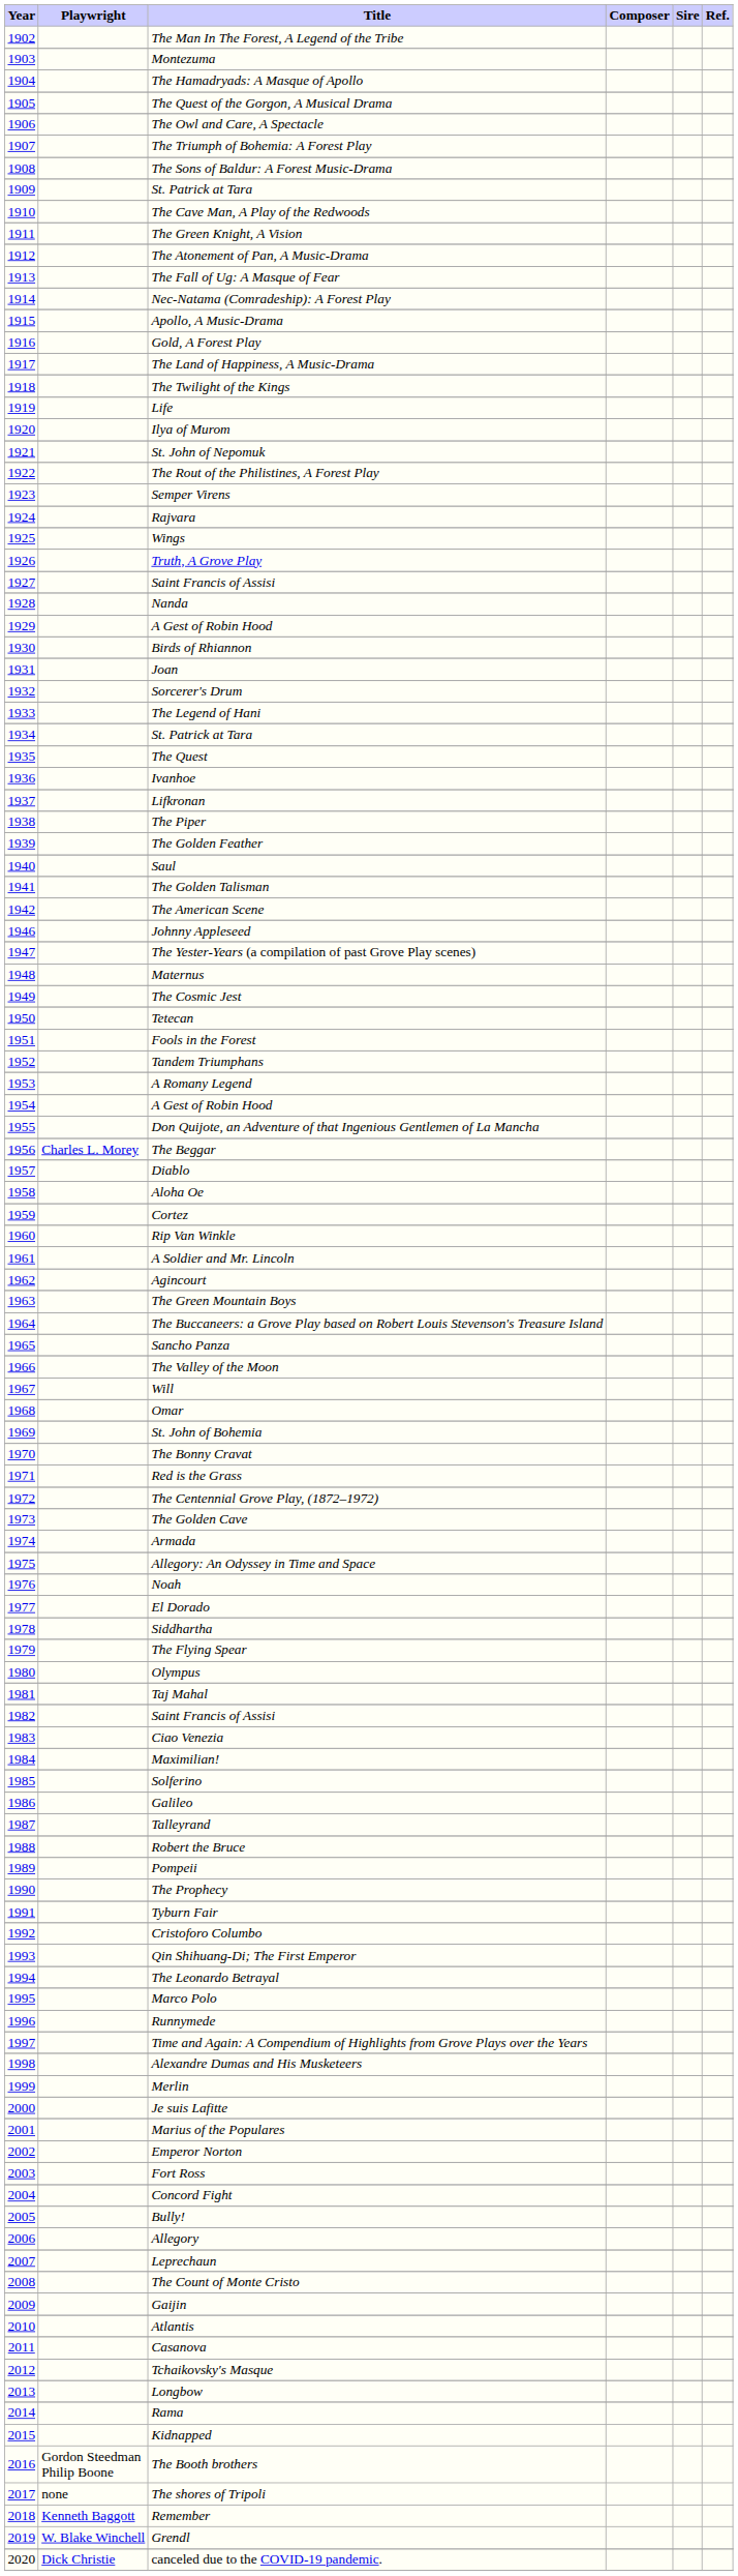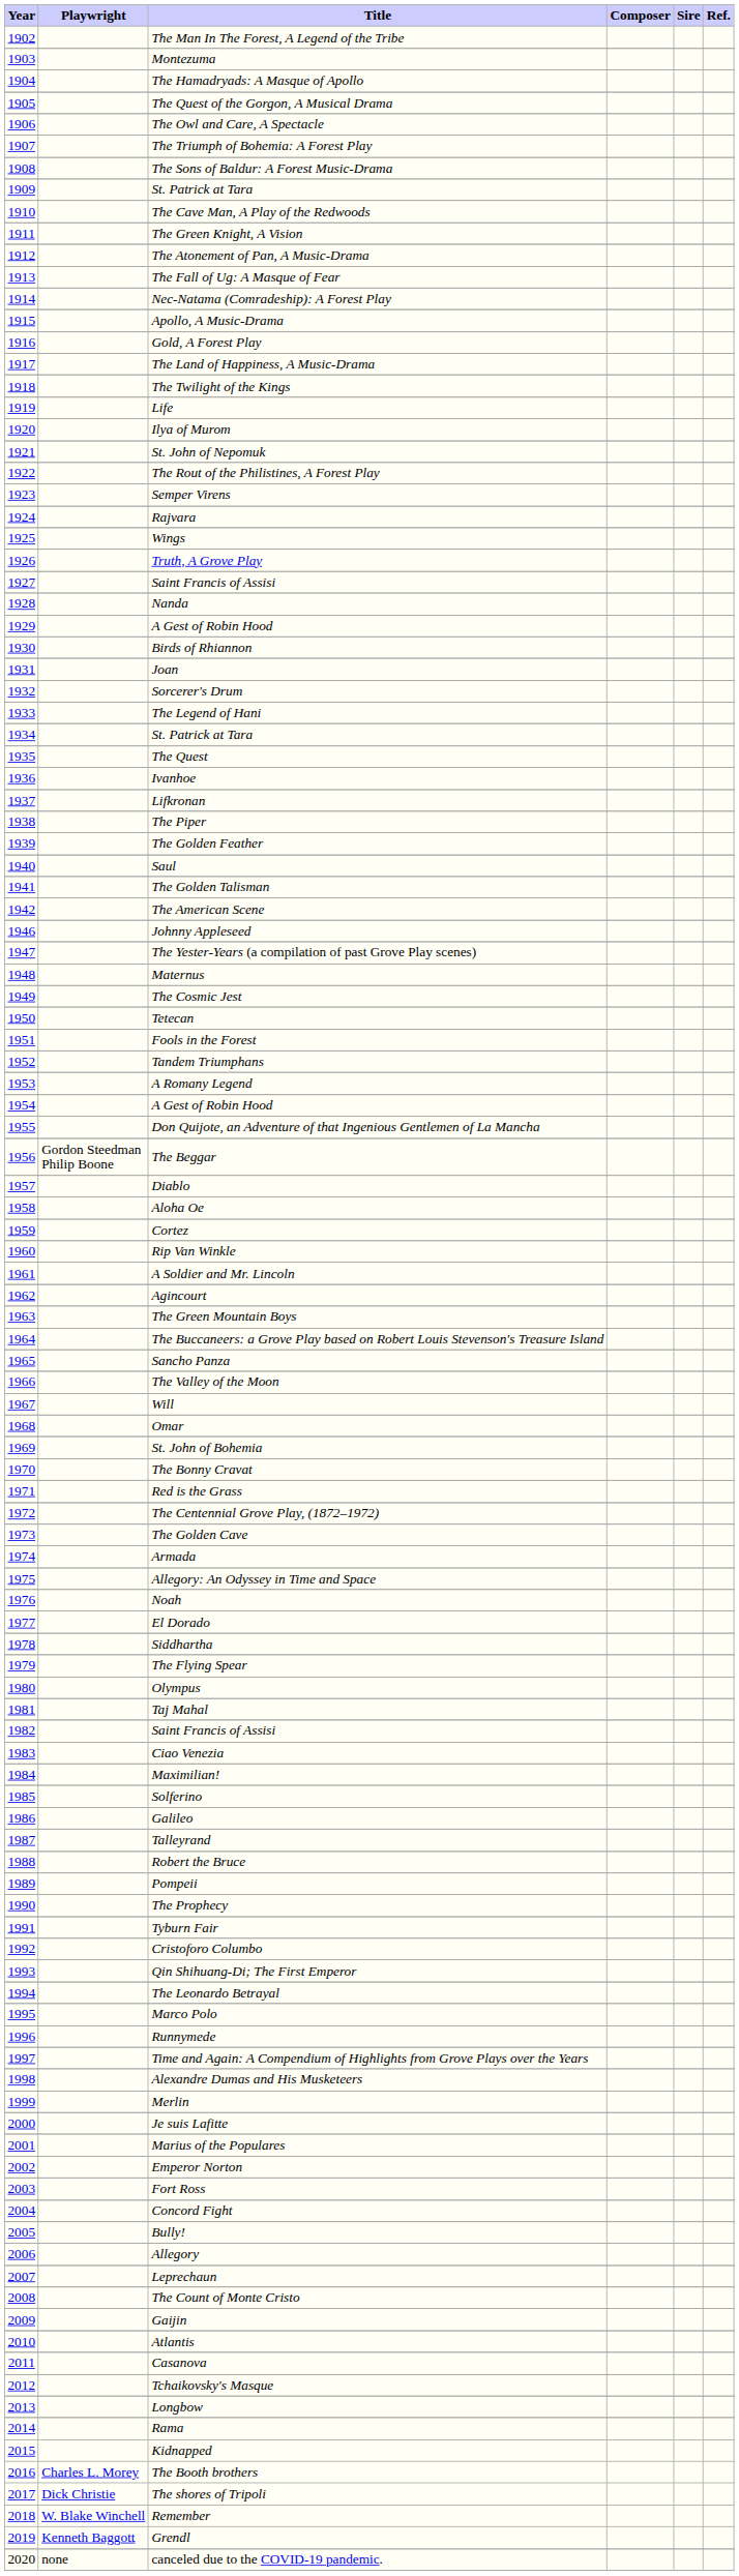The Beggar | Playwright: Charles L. Morey -> Gordon Steedman Philip Boone
The Booth brothers | Playwright: Gordon Steedman Philip Boone -> Charles L. Morey
The shores of Tripoli | Playwright: none -> Dick Christie
Remember | Playwright: Kenneth Baggott -> W. Blake Winchell
Grendl | Playwright: W. Blake Winchell -> Kenneth Baggott
canceled due to the COVID-19 pandemic. | Playwright: Dick Christie -> none
